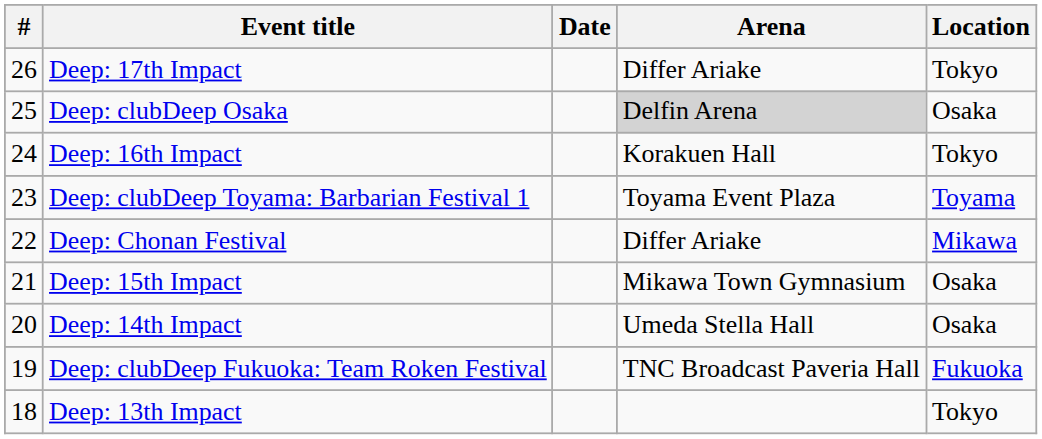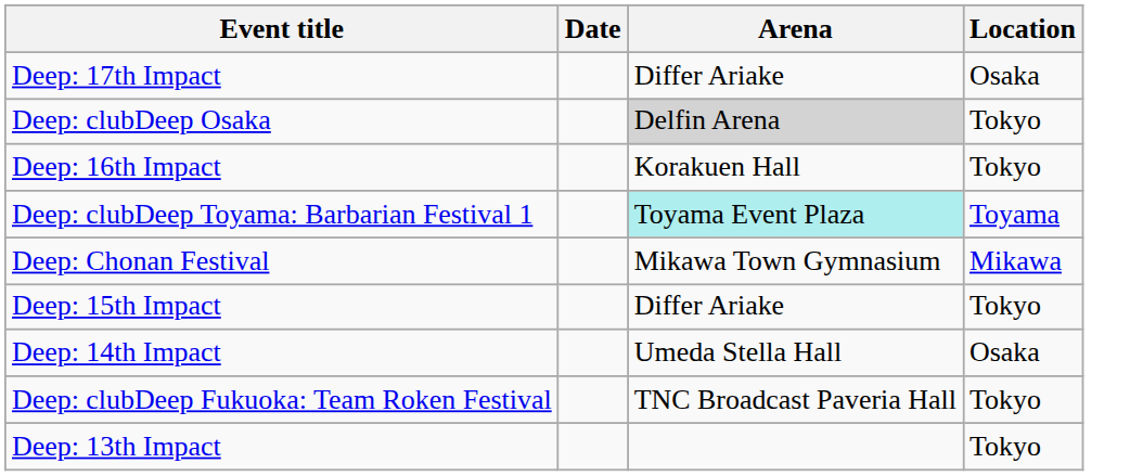- column: # | 26 | 25 | 24 | 23 | 22 | 21 | 20 | 19 | 18
Deep: 17th Impact | Location: Tokyo -> Osaka
Deep: clubDeep Osaka | Location: Osaka -> Tokyo
Deep: clubDeep Toyama: Barbarian Festival 1 | Arena: no background -> paleturquoise background
Deep: Chonan Festival | Arena: Differ Ariake -> Mikawa Town Gymnasium
Deep: 15th Impact | Arena: Mikawa Town Gymnasium -> Differ Ariake
Deep: 15th Impact | Location: Osaka -> Tokyo
Deep: clubDeep Fukuoka: Team Roken Festival | Location: Fukuoka -> Tokyo
